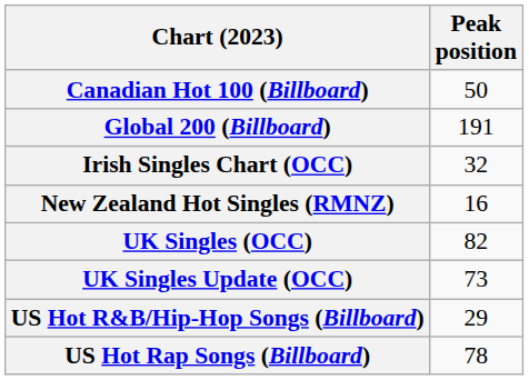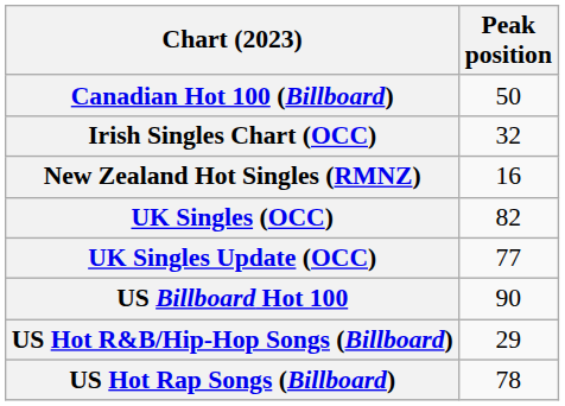- row: Global 200 (Billboard) | 191
UK Singles Update (OCC) | Peak position: 73 -> 77
+ row: US Billboard Hot 100 | 90
